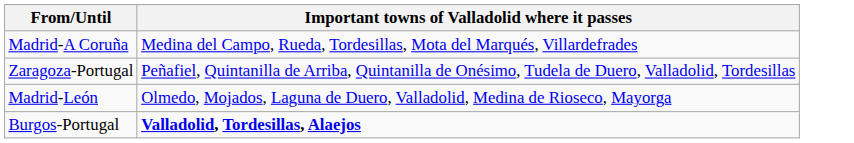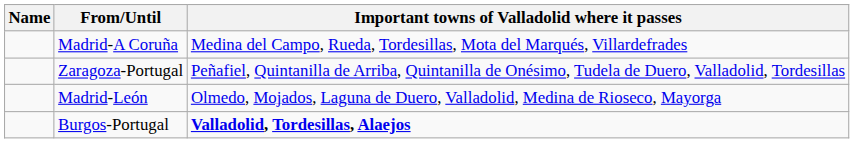+ column: Name
